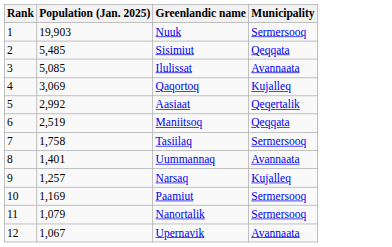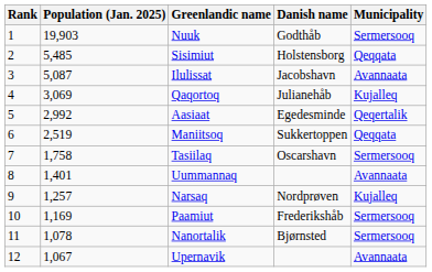+ column: Danish name | Godthåb | Holstensborg | Jacobshavn | Julianehåb | Egedesminde | Sukkertoppen | Oscarshavn | Nordprøven | Frederikshåb | Bjørnsted
Ilulissat | Population (Jan. 2025): 5,085 -> 5,087
Nanortalik | Population (Jan. 2025): 1,079 -> 1,078
